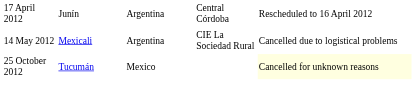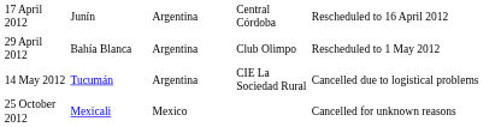+ row: 29 April 2012 | Bahía Blanca | Argentina | Club Olimpo | Rescheduled to 1 May 2012
14 May 2012 | column 2: Mexicali -> Tucumán
25 October 2012 | column 2: Tucumán -> Mexicali
25 October 2012 | column 5: lightyellow background -> no background
